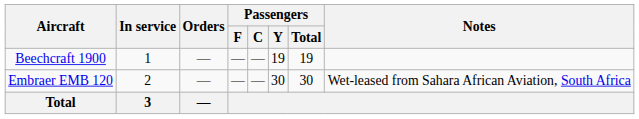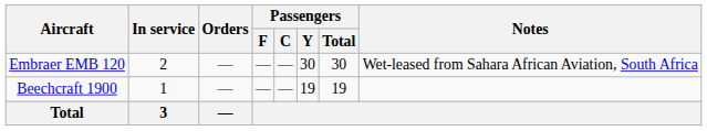rows swapped: Beechcraft 1900 <-> Embraer EMB 120
